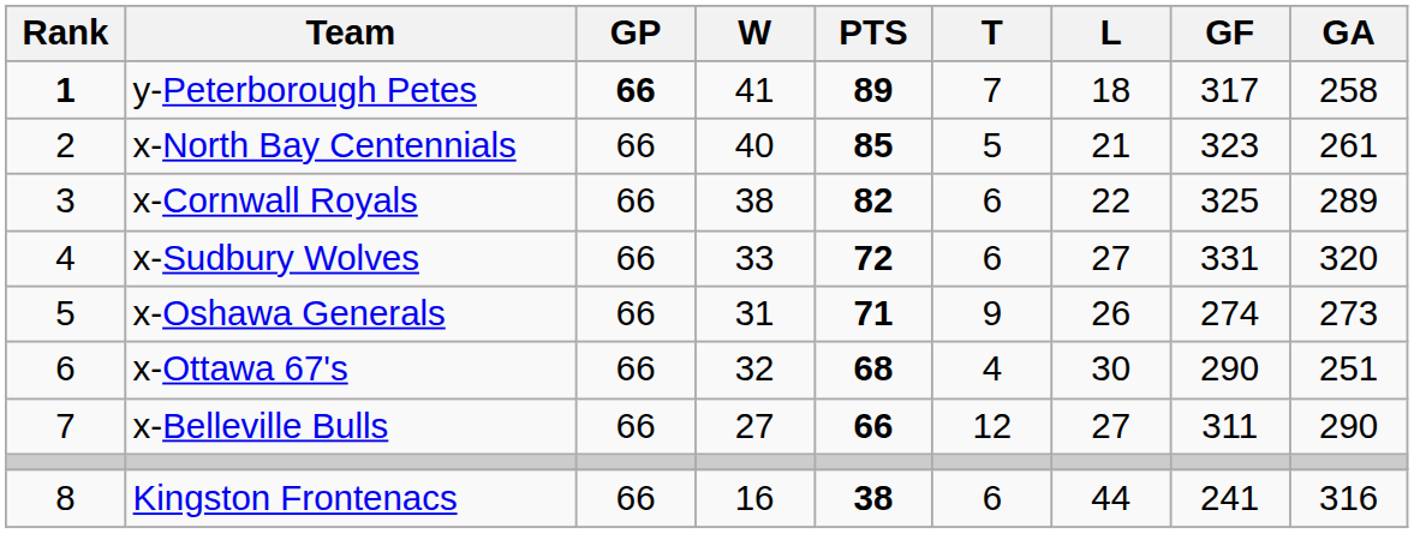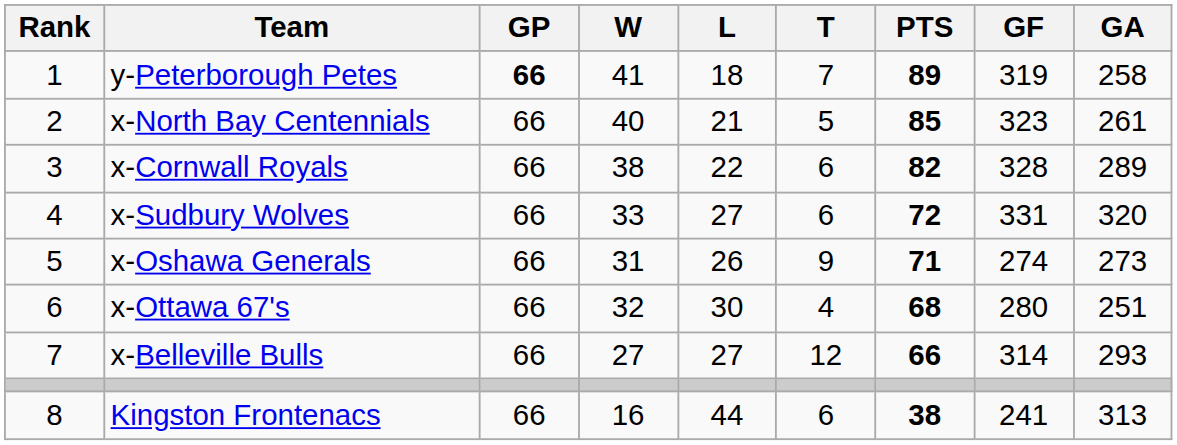columns swapped: L <-> PTS
y-Peterborough Petes | Rank: bold -> normal
y-Peterborough Petes | GF: 317 -> 319
x-Cornwall Royals | GF: 325 -> 328
x-Ottawa 67's | GF: 290 -> 280
x-Belleville Bulls | GF: 311 -> 314
x-Belleville Bulls | GA: 290 -> 293
Kingston Frontenacs | GA: 316 -> 313
